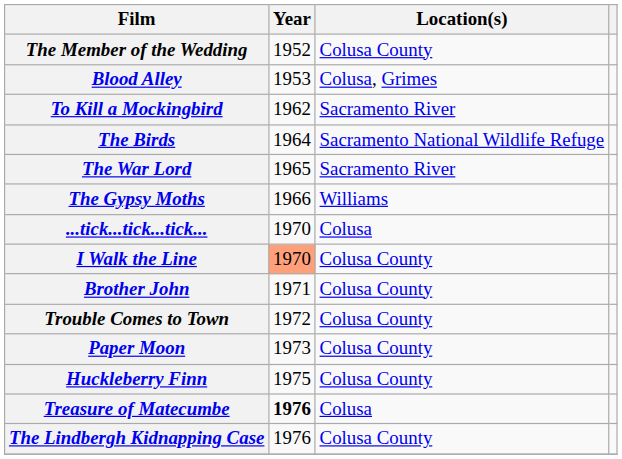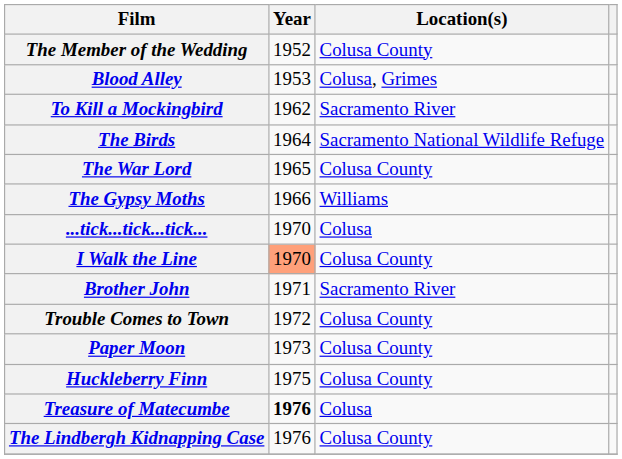The War Lord | Location(s): Sacramento River -> Colusa County
Brother John | Location(s): Colusa County -> Sacramento River
